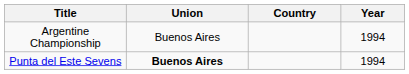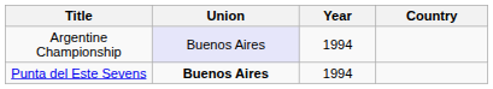columns swapped: Country <-> Year
Argentine Championship | Union: no background -> lavender background
